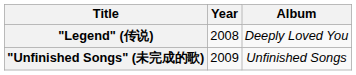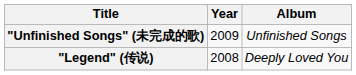rows swapped: "Legend" (传说) <-> "Unfinished Songs" (未完成的歌)
